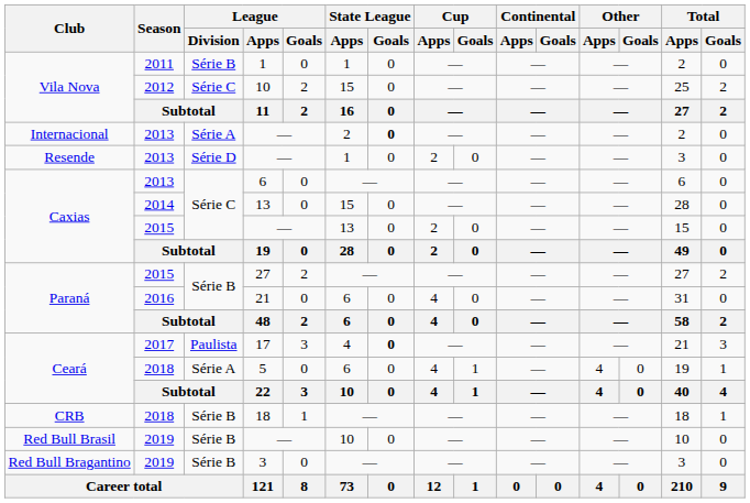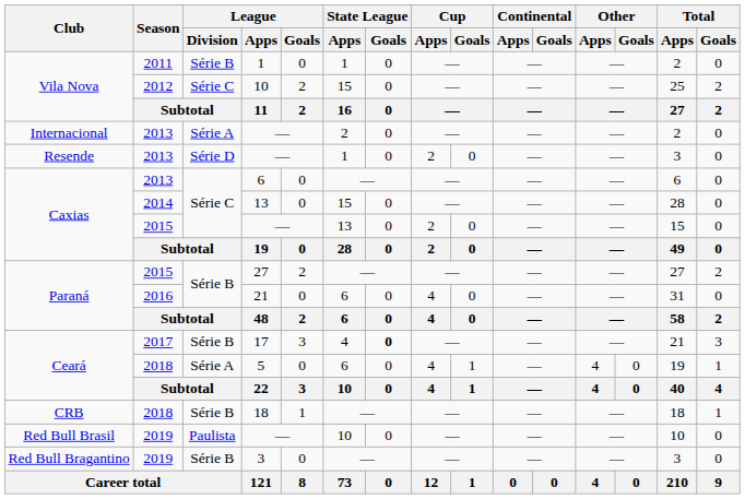Internacional / — | State League / Goals: bold -> normal
17 | League / Division: Paulista -> Série B
Red Bull Brasil / — | League / Division: Série B -> Paulista
